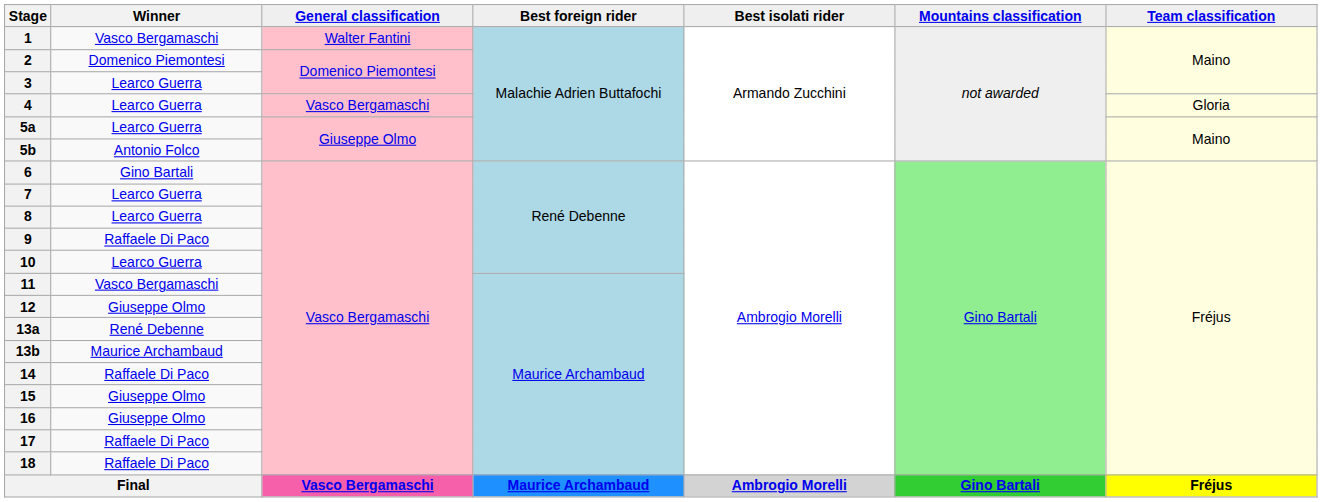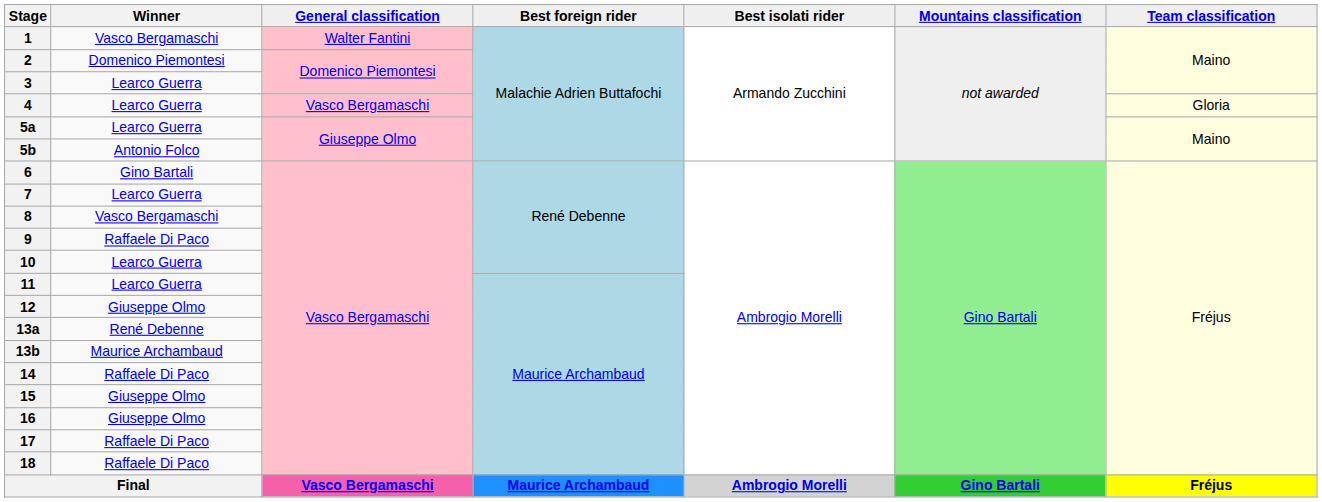8 | Winner: Learco Guerra -> Vasco Bergamaschi
11 | Winner: Vasco Bergamaschi -> Learco Guerra
